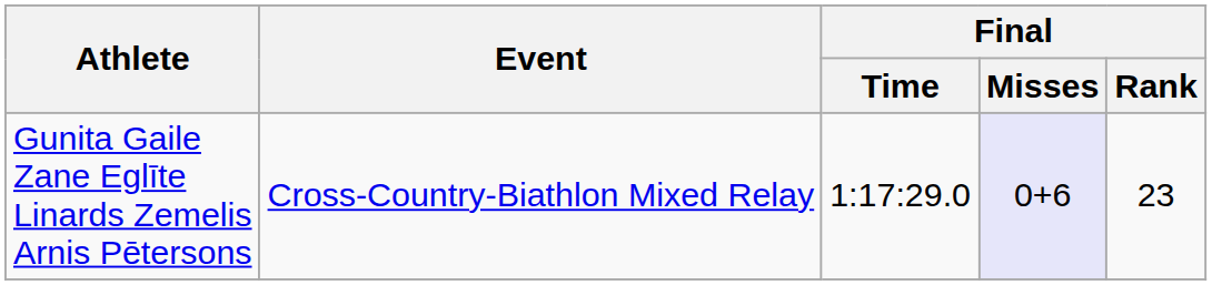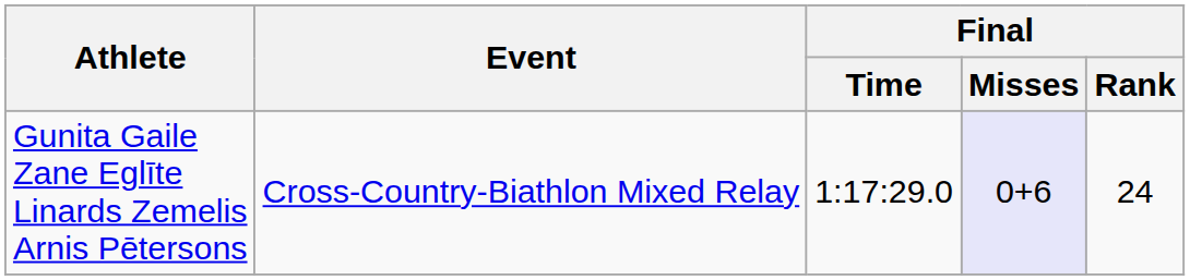Gunita Gaile Zane Eglīte Linards Zemelis Arnis Pētersons | Final / Rank: 23 -> 24
